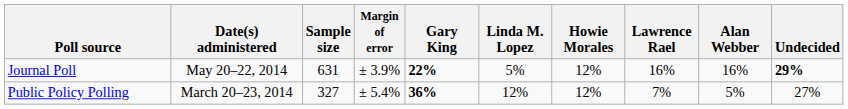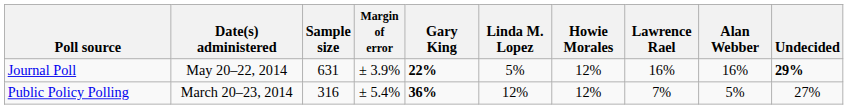Public Policy Polling | Sample size: 327 -> 316
